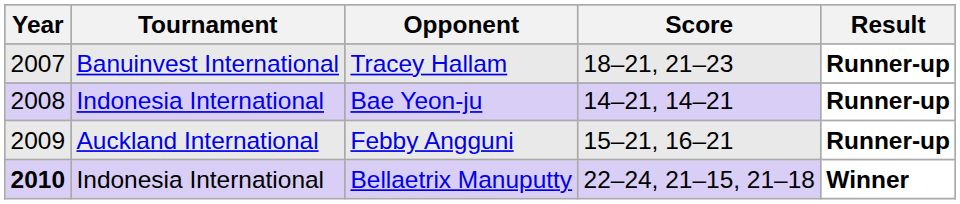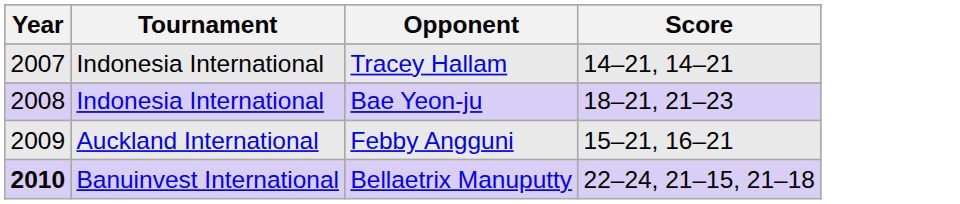- column: Result | Runner-up | Runner-up | Runner-up | Winner
Tracey Hallam | Tournament: Banuinvest International -> Indonesia International
Tracey Hallam | Score: 18–21, 21–23 -> 14–21, 14–21
Bae Yeon-ju | Score: 14–21, 14–21 -> 18–21, 21–23
Bellaetrix Manuputty | Tournament: Indonesia International -> Banuinvest International
